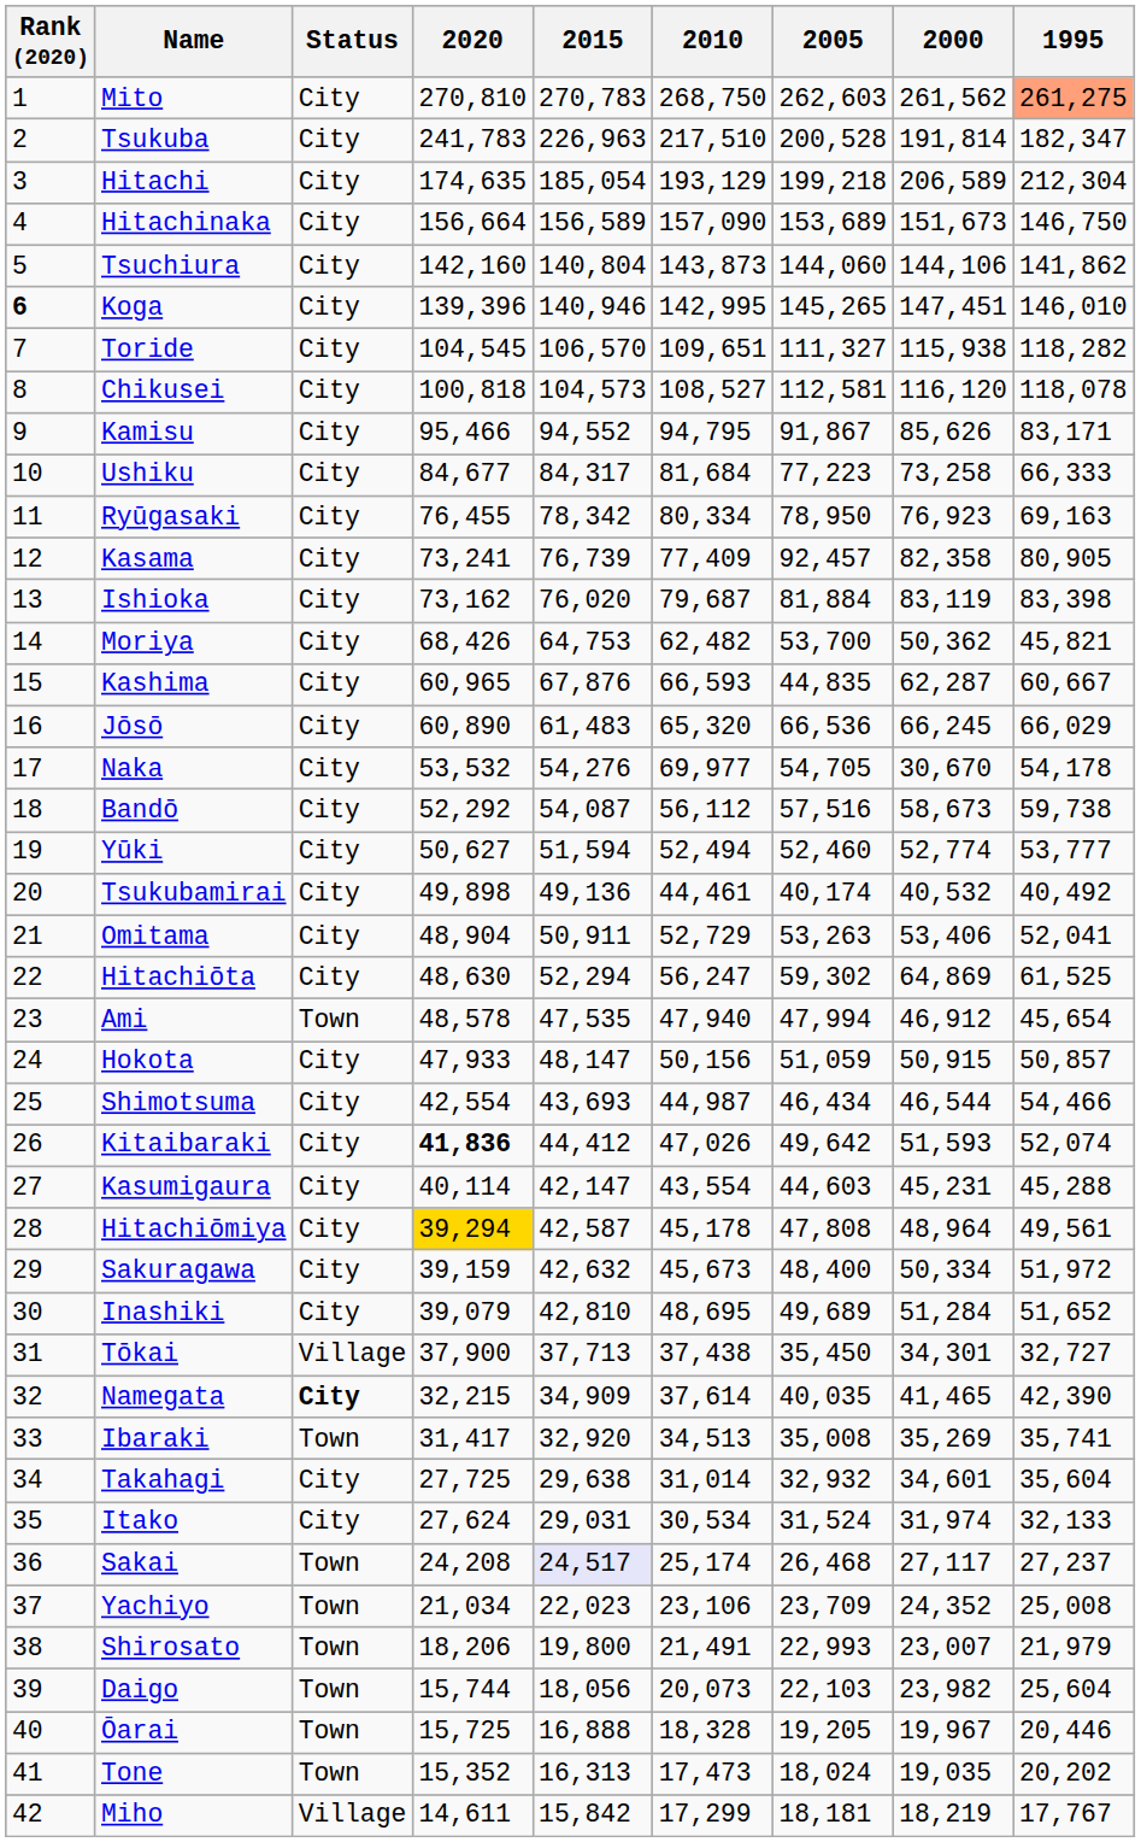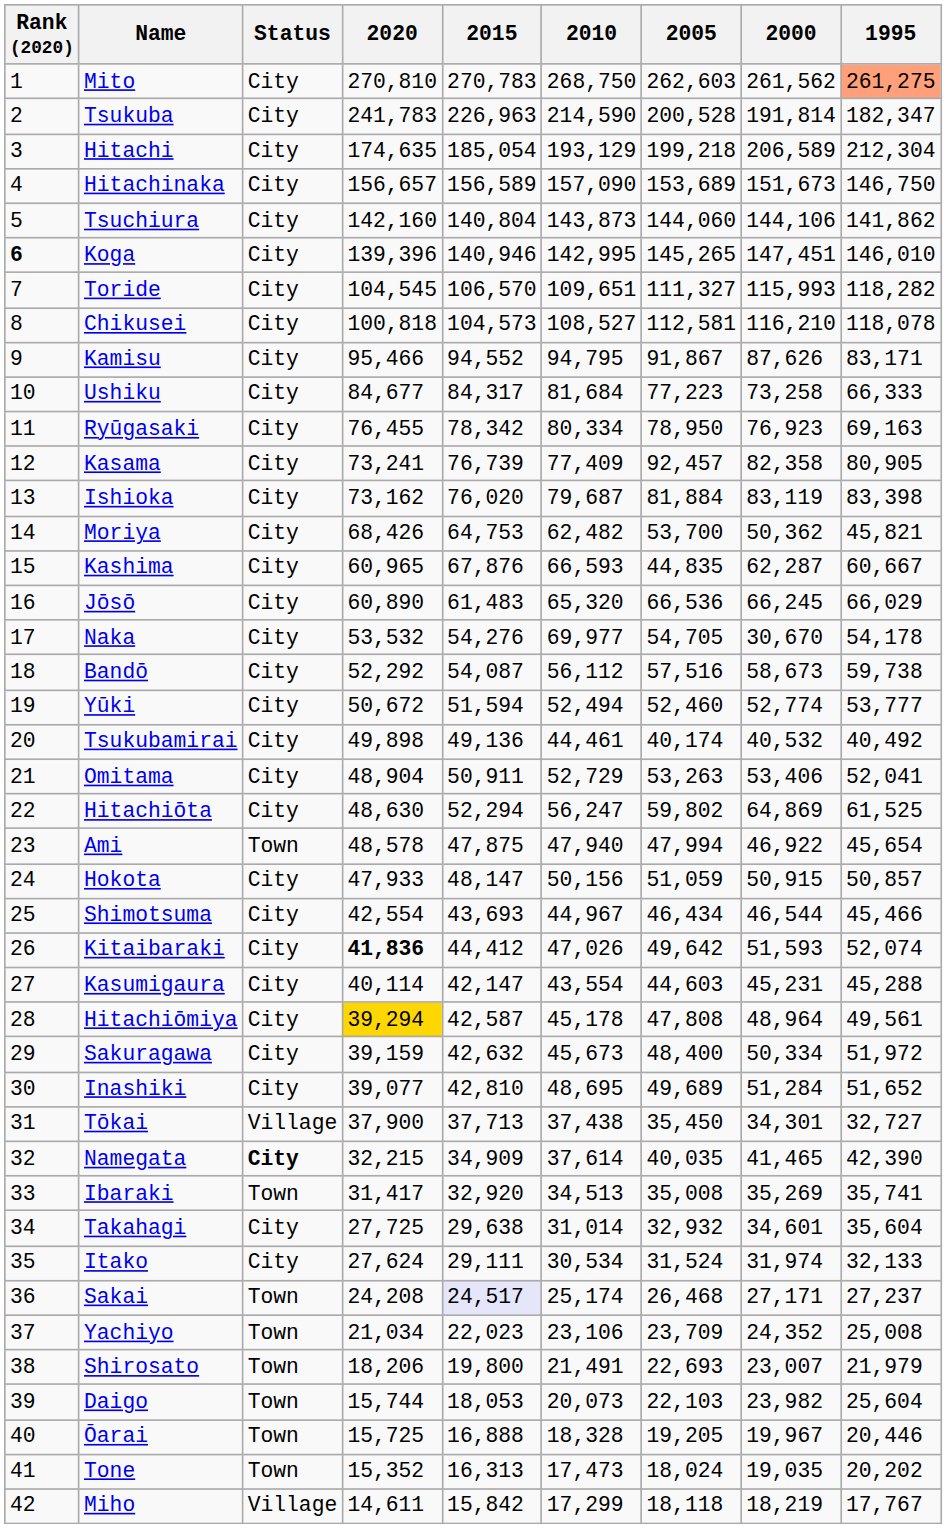Tsukuba | 2010: 217,510 -> 214,590
Hitachinaka | 2020: 156,664 -> 156,657
Toride | 2000: 115,938 -> 115,993
Chikusei | 2000: 116,120 -> 116,210
Kamisu | 2000: 85,626 -> 87,626
Yūki | 2020: 50,627 -> 50,672
Hitachiōta | 2005: 59,302 -> 59,802
Ami | 2015: 47,535 -> 47,875
Ami | 2000: 46,912 -> 46,922
Shimotsuma | 2010: 44,987 -> 44,967
Shimotsuma | 1995: 54,466 -> 45,466
Inashiki | 2020: 39,079 -> 39,077
Itako | 2015: 29,031 -> 29,111
Sakai | 2000: 27,117 -> 27,171
Shirosato | 2005: 22,993 -> 22,693
Daigo | 2015: 18,056 -> 18,053
Miho | 2005: 18,181 -> 18,118
